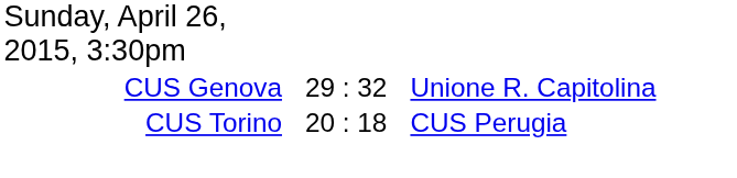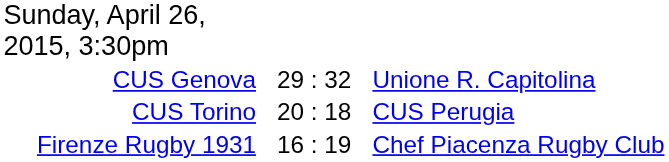+ row: Firenze Rugby 1931 | 16 : 19 | Chef Piacenza Rugby Club
